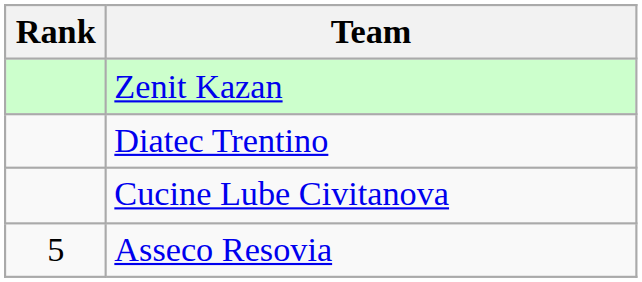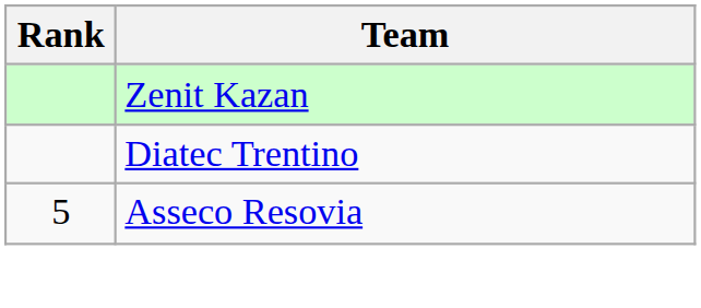- row: Cucine Lube Civitanova
